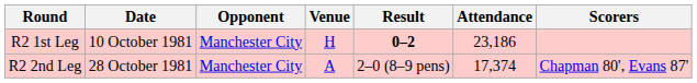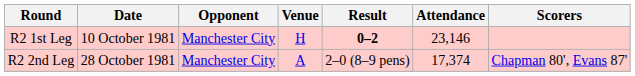R2 1st Leg | Attendance: 23,186 -> 23,146
